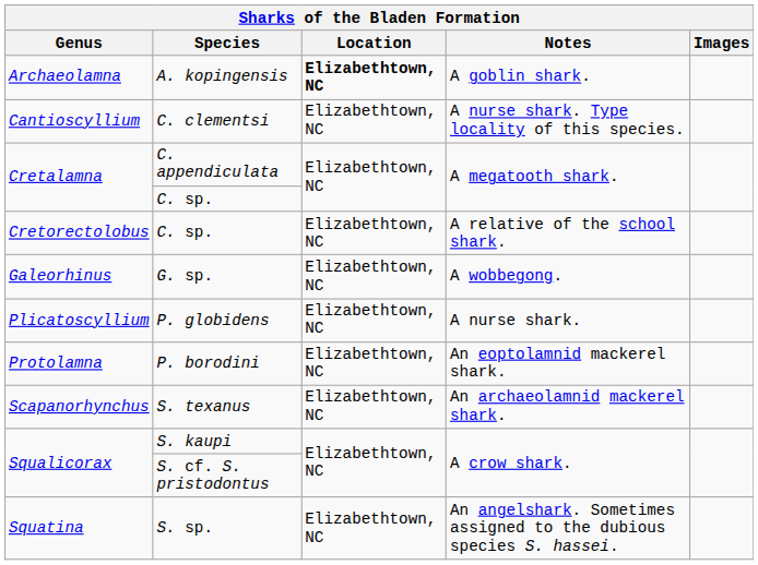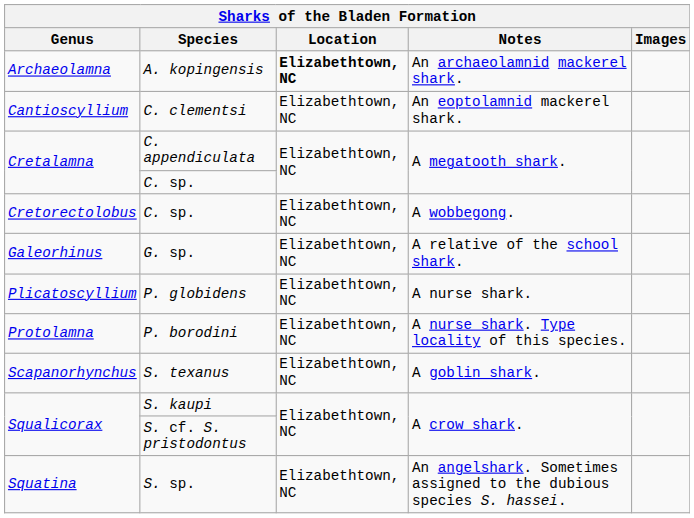A. kopingensis | Notes: A goblin shark. -> An archaeolamnid mackerel shark.
C. clementsi | Notes: A nurse shark. Type locality of this species. -> An eoptolamnid mackerel shark.
Cretorectolobus / C. sp. | Notes: A relative of the school shark. -> A wobbegong.
G. sp. | Notes: A wobbegong. -> A relative of the school shark.
P. borodini | Notes: An eoptolamnid mackerel shark. -> A nurse shark. Type locality of this species.
S. texanus | Notes: An archaeolamnid mackerel shark. -> A goblin shark.
